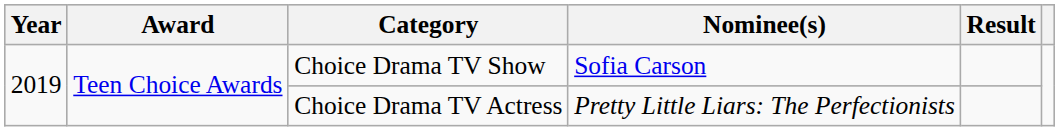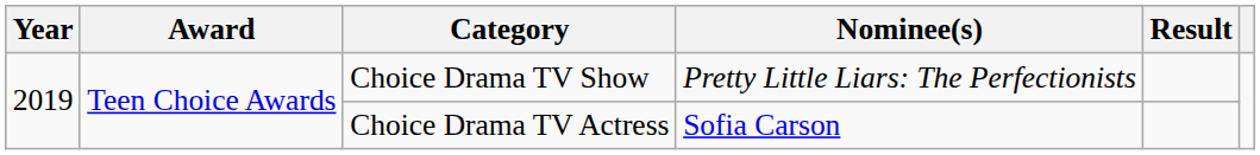Choice Drama TV Show | Nominee(s): Sofia Carson -> Pretty Little Liars: The Perfectionists
Choice Drama TV Actress | Nominee(s): Pretty Little Liars: The Perfectionists -> Sofia Carson
